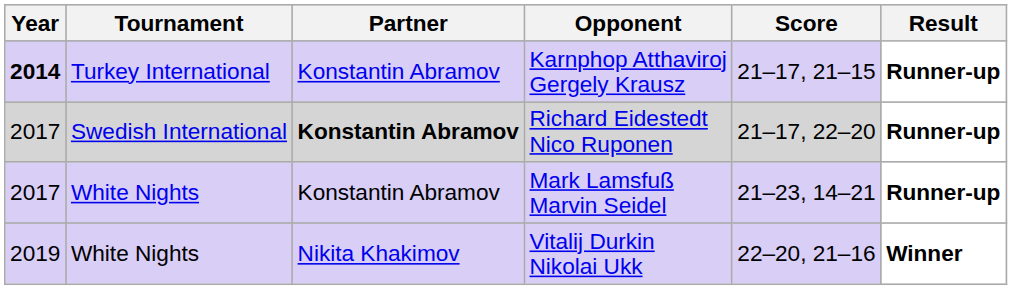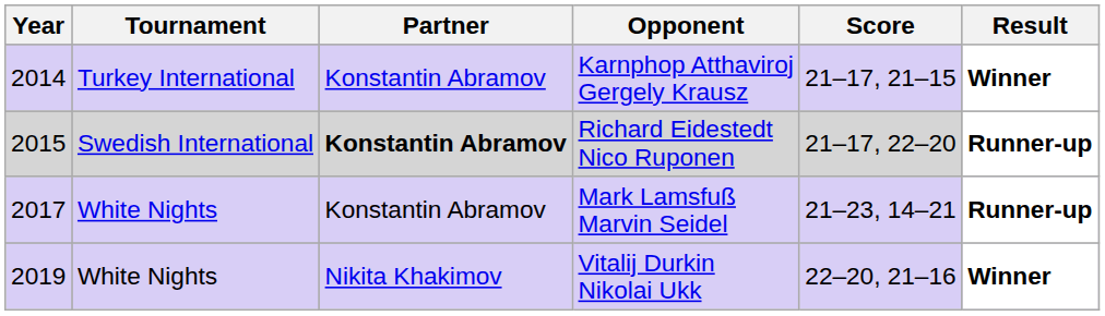Karnphop Atthaviroj Gergely Krausz | Year: bold -> normal
Karnphop Atthaviroj Gergely Krausz | Result: Runner-up -> Winner
Richard Eidestedt Nico Ruponen | Year: 2017 -> 2015
